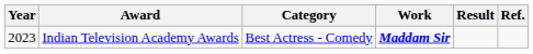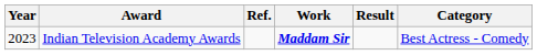columns swapped: Category <-> Ref.
